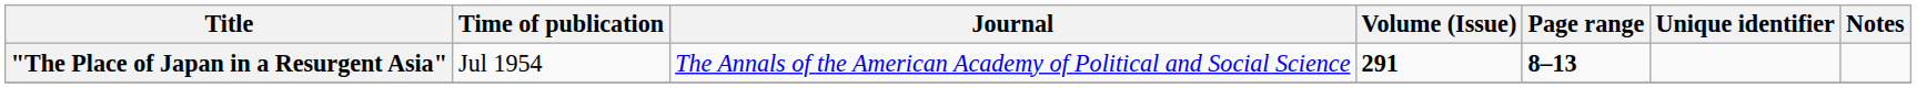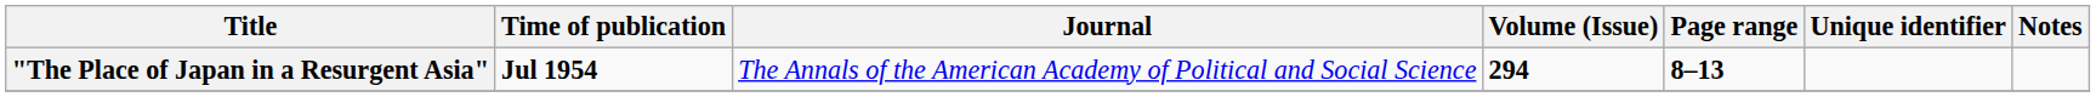"The Place of Japan in a Resurgent Asia" | Time of publication: normal -> bold
"The Place of Japan in a Resurgent Asia" | Volume (Issue): 291 -> 294
